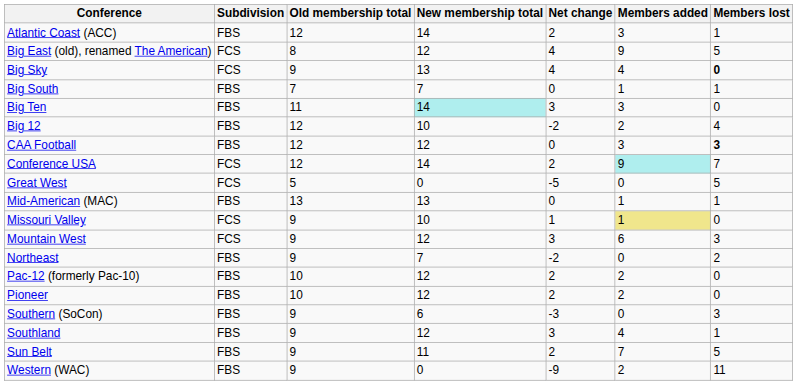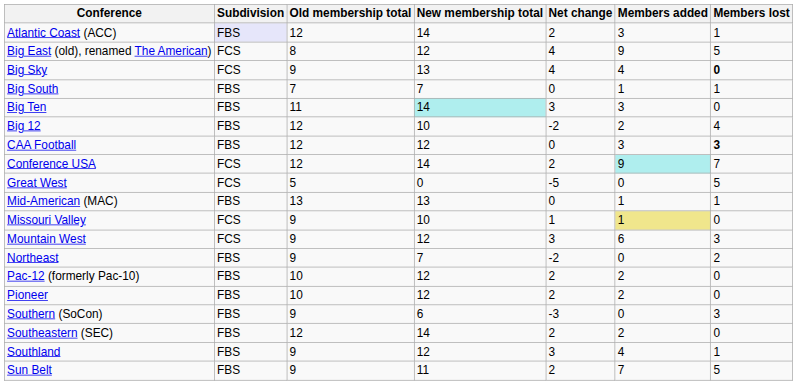Atlantic Coast (ACC) | Subdivision: no background -> lavender background
+ row: Southeastern (SEC) | FBS | 12 | 14 | 2 | 2 | 0
- row: Western (WAC) | FBS | 9 | 0 | -9 | 2 | 11
